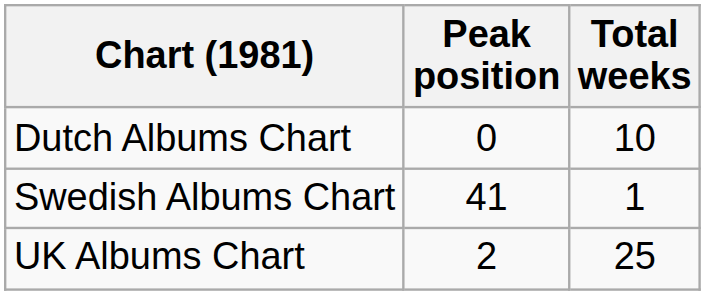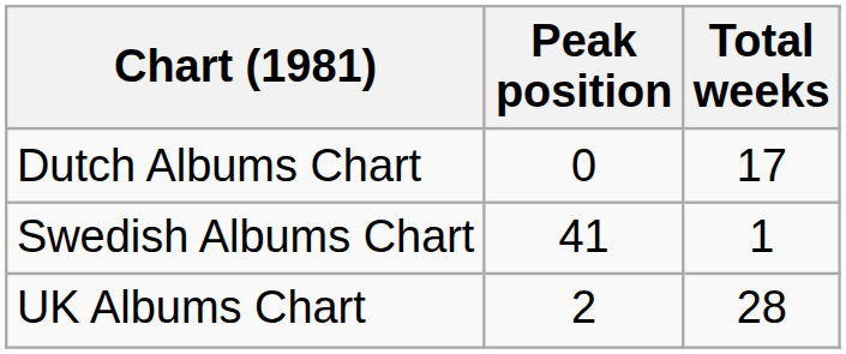Dutch Albums Chart | Total weeks: 10 -> 17
UK Albums Chart | Total weeks: 25 -> 28
